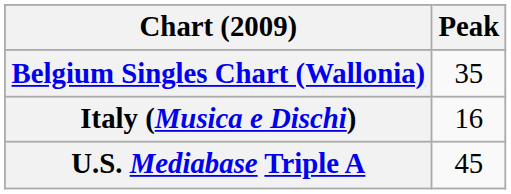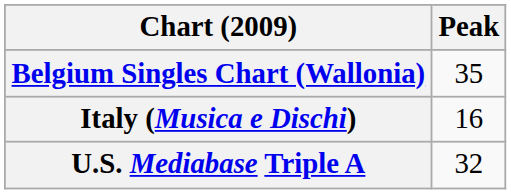U.S. Mediabase Triple A | Peak: 45 -> 32
